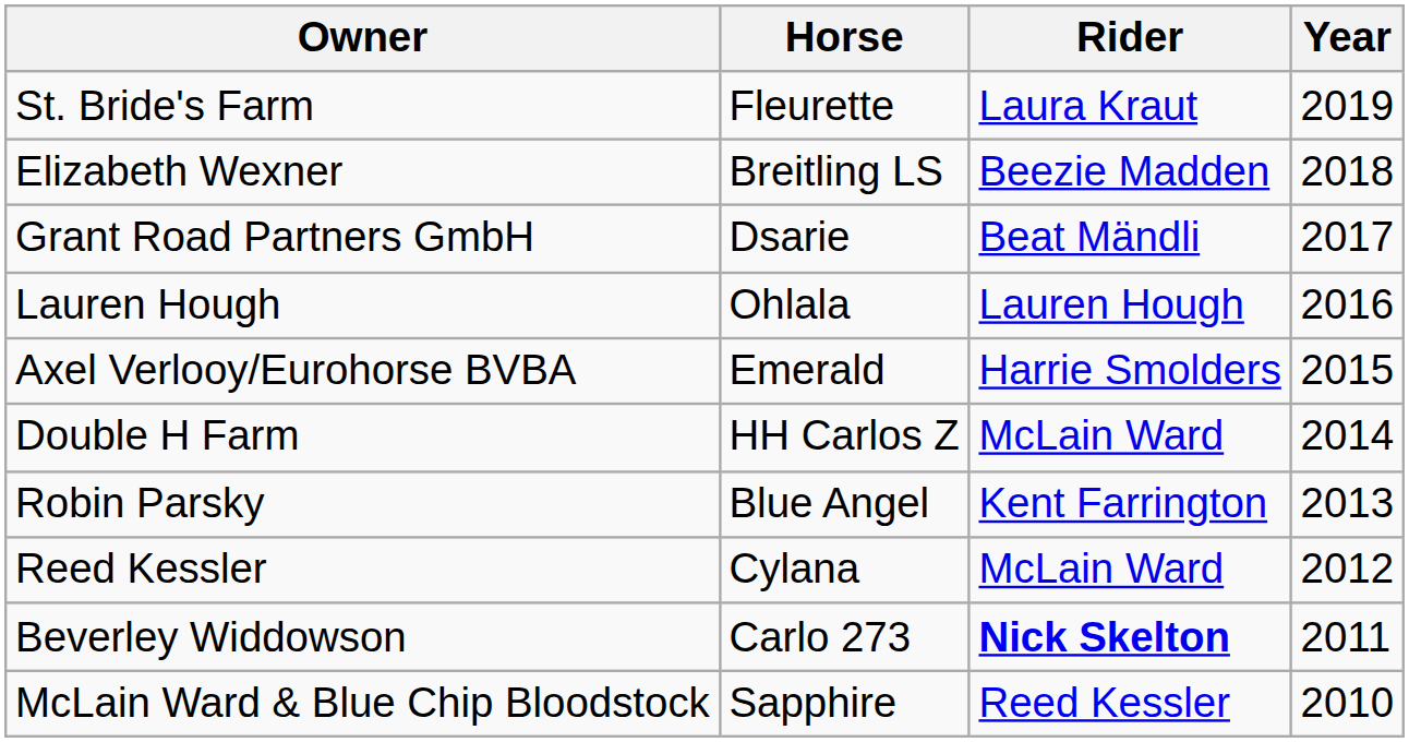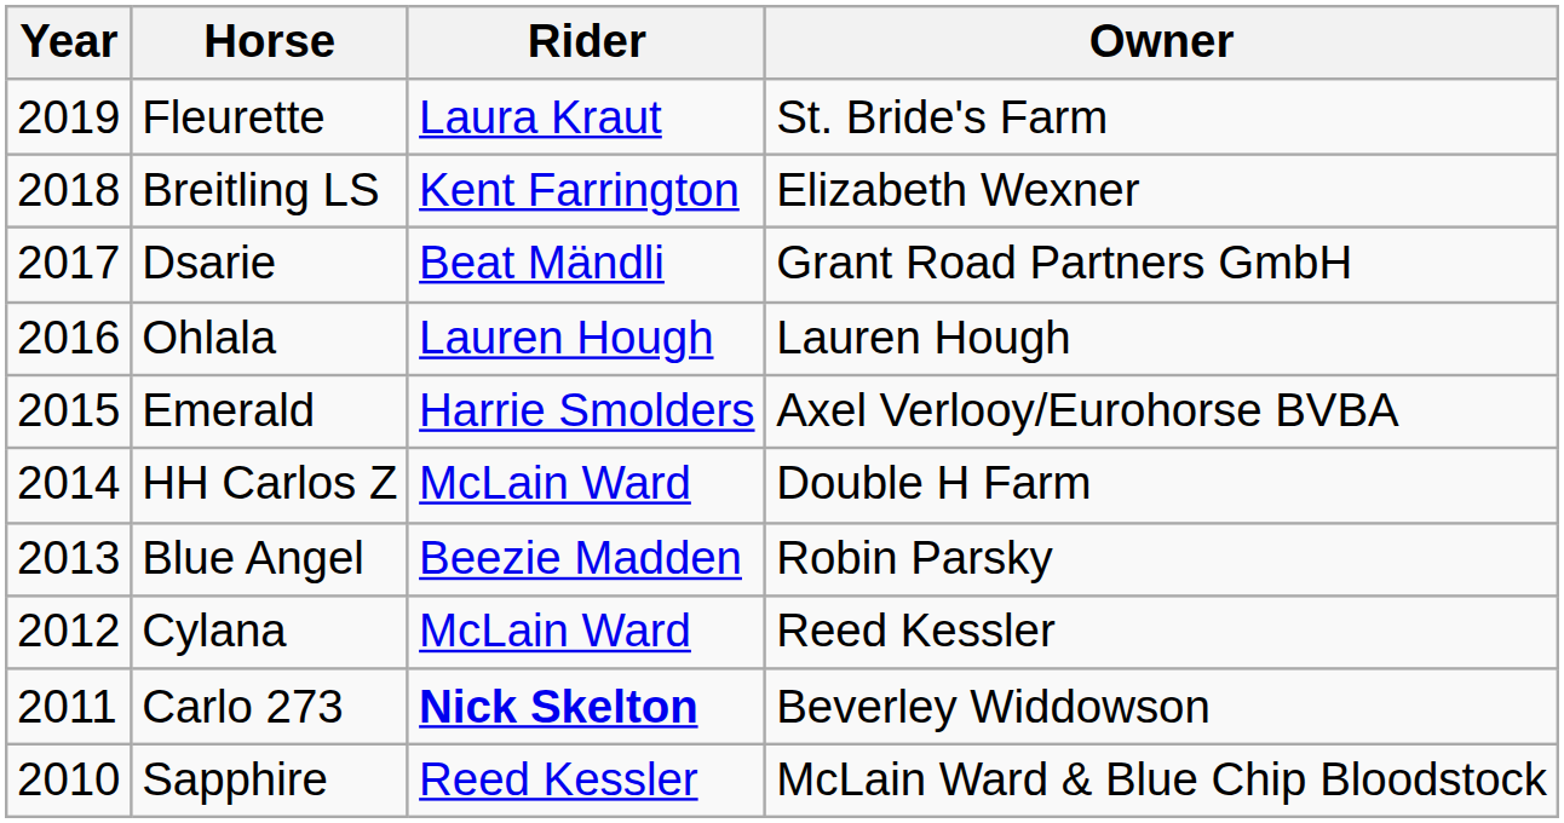columns swapped: Year <-> Owner
Breitling LS | Rider: Beezie Madden -> Kent Farrington
Blue Angel | Rider: Kent Farrington -> Beezie Madden
